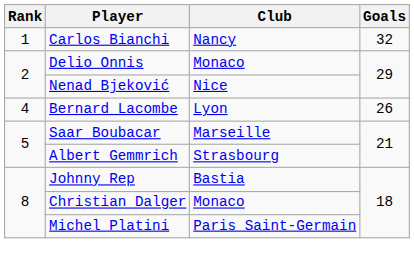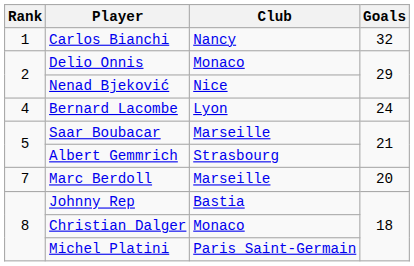Bernard Lacombe | Goals: 26 -> 24
+ row: 7 | Marc Berdoll | Marseille | 20
